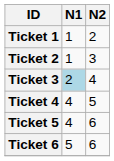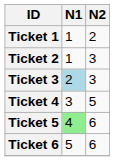Ticket 3 | N2: 4 -> 3
Ticket 4 | N1: 4 -> 3
Ticket 5 | N1: no background -> lightgreen background
